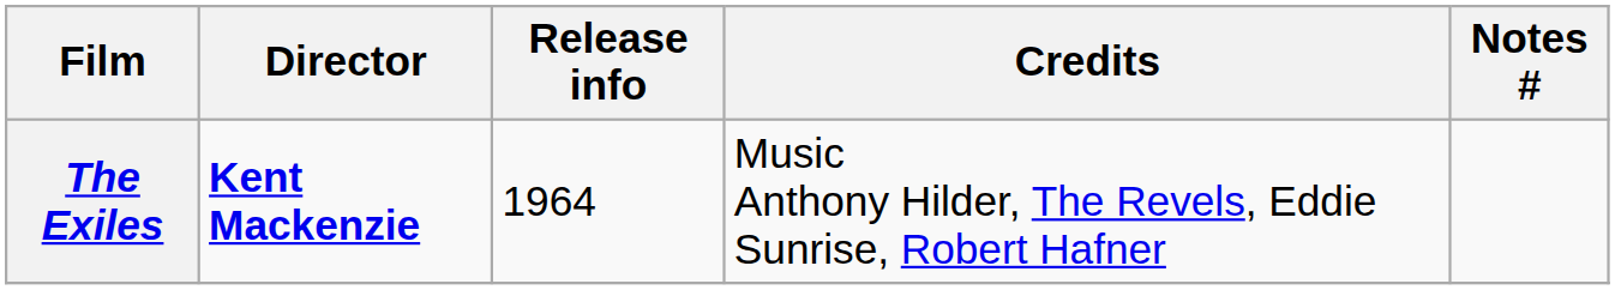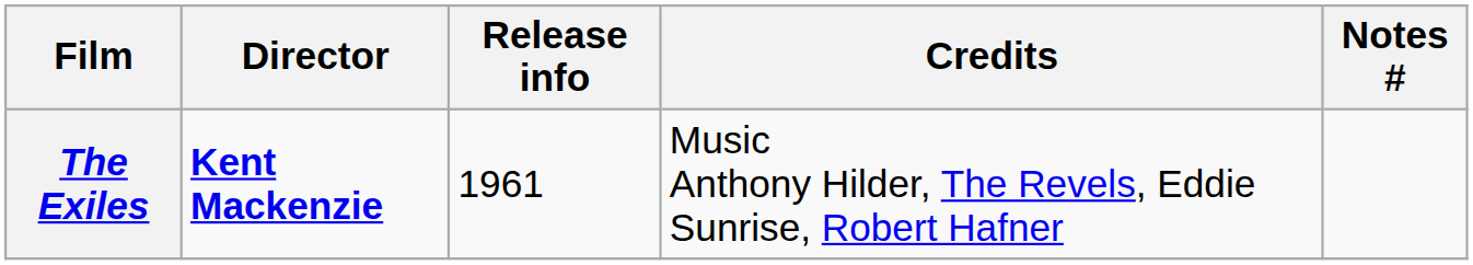The Exiles | Release info: 1964 -> 1961
